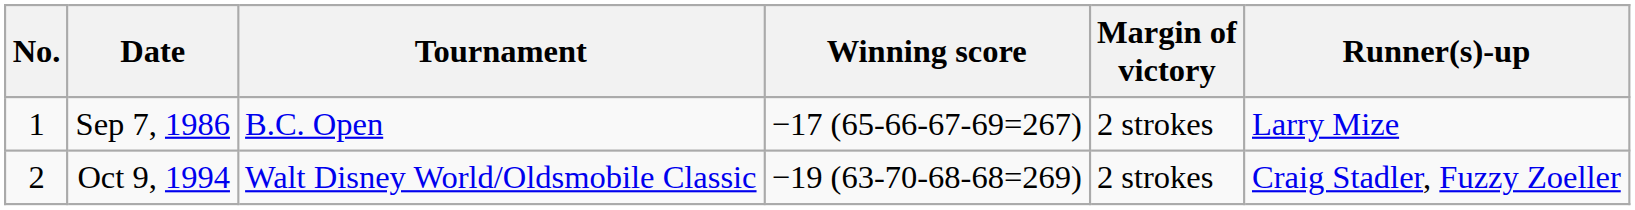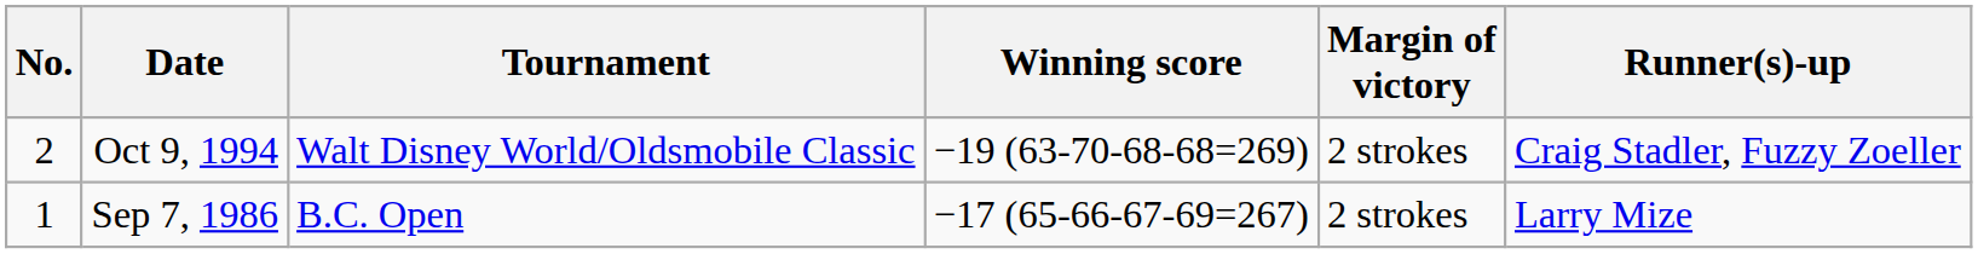rows swapped: Sep 7, 1986 <-> Oct 9, 1994
